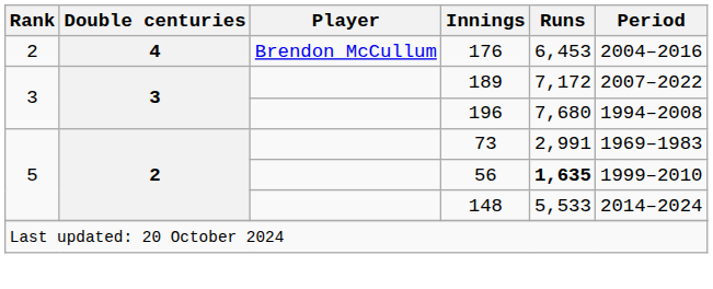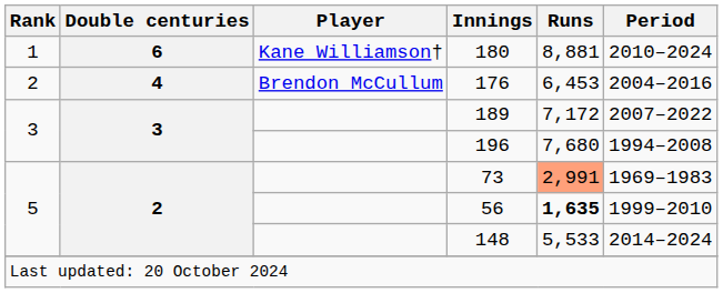+ row: 1 | 6 | Kane Williamson† | 180 | 8,881 | 2010–2024
73 | Runs: no background -> lightsalmon background
